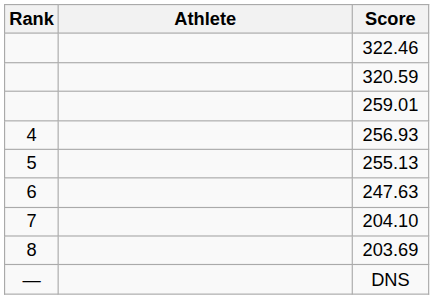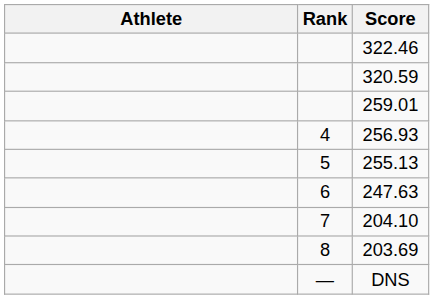columns swapped: Rank <-> Athlete
